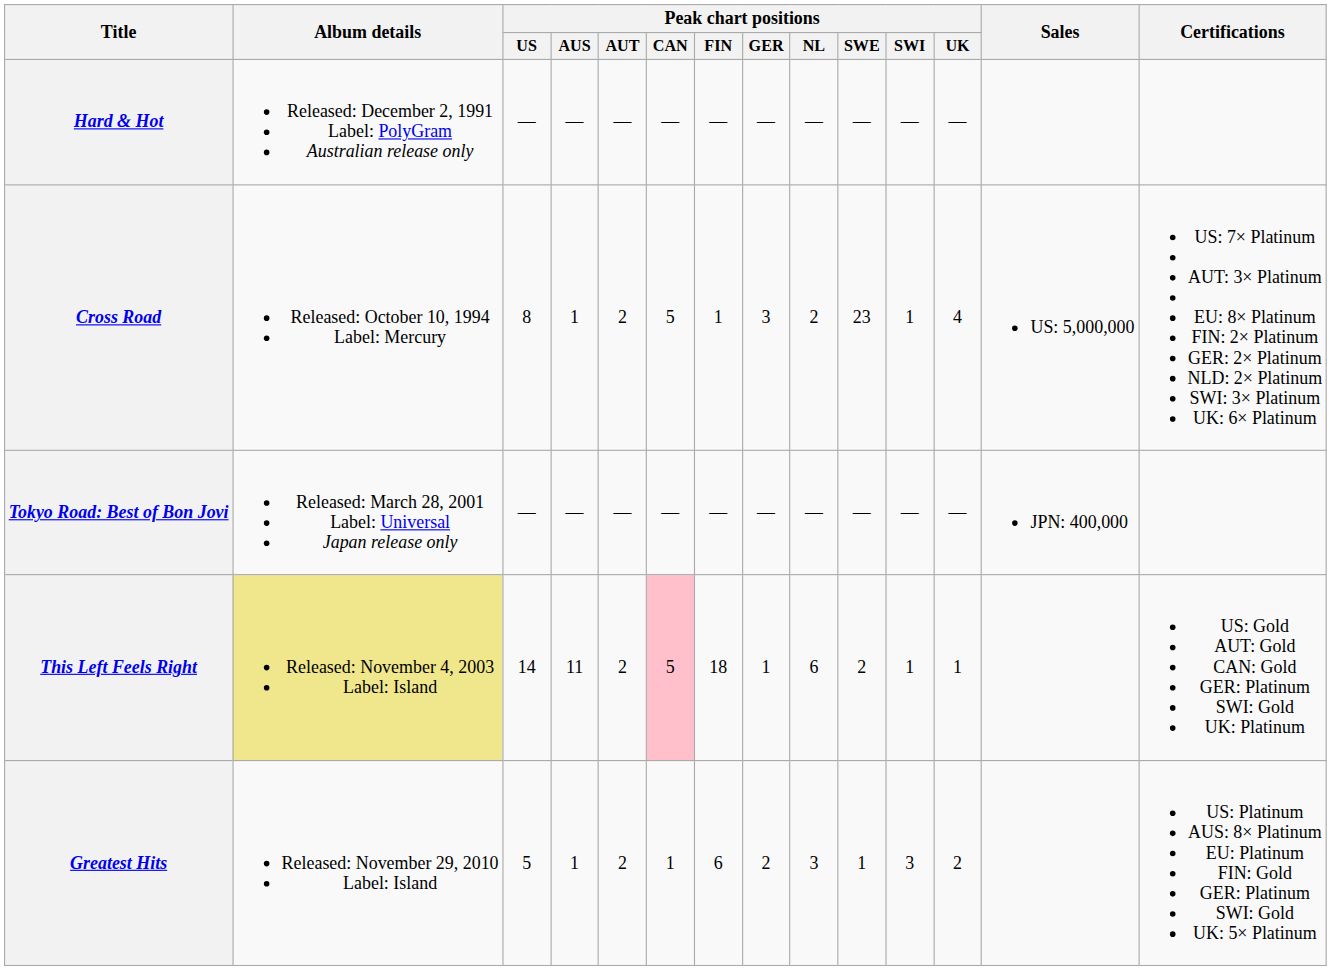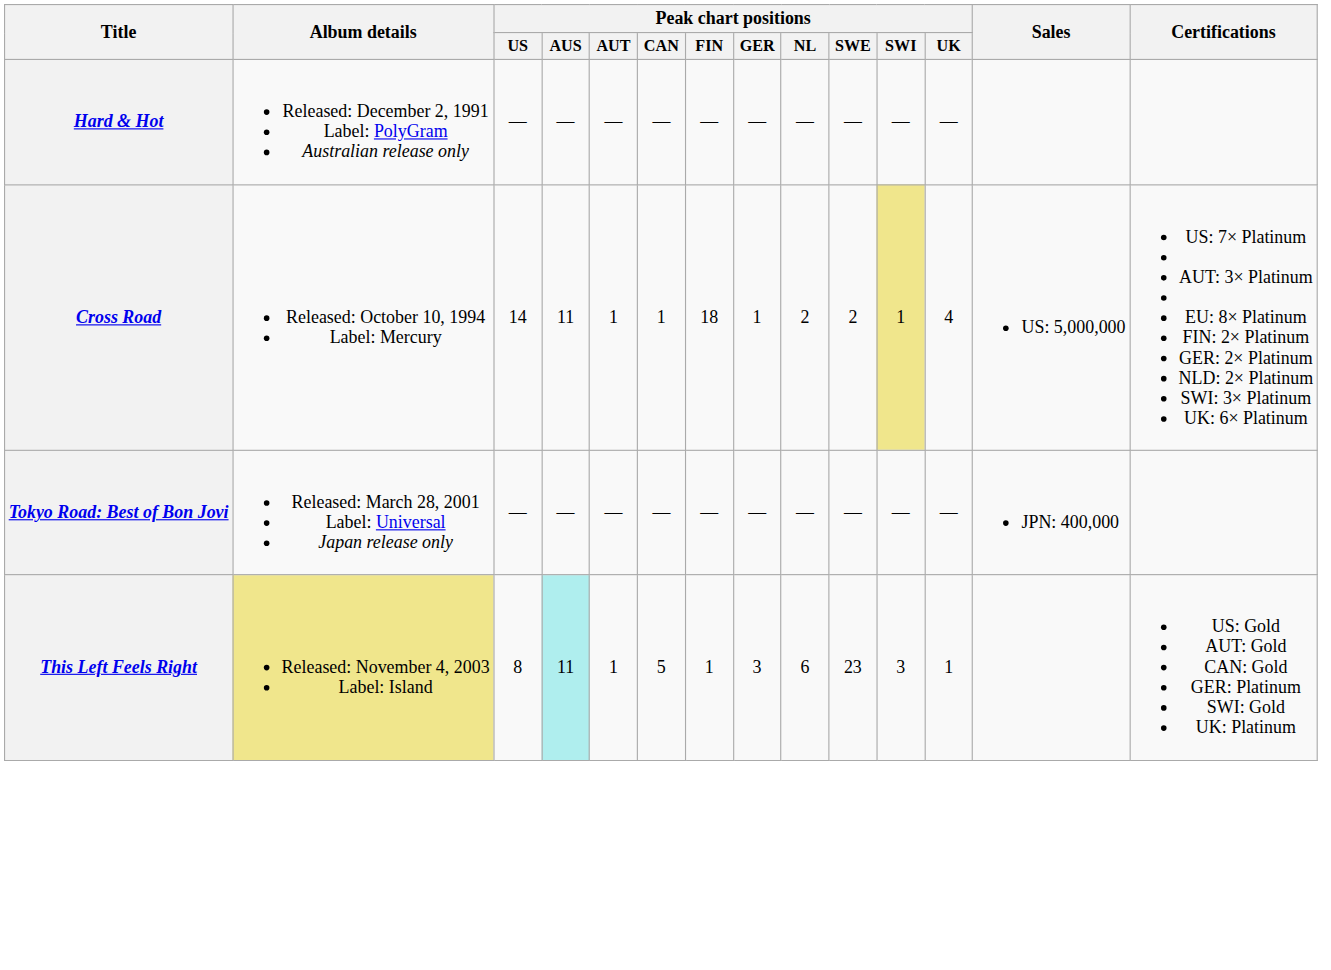Cross Road | Peak chart positions / US: 8 -> 14
Cross Road | Peak chart positions / AUS: 1 -> 11
Cross Road | Peak chart positions / AUT: 2 -> 1
Cross Road | Peak chart positions / CAN: 5 -> 1
Cross Road | Peak chart positions / FIN: 1 -> 18
Cross Road | Peak chart positions / GER: 3 -> 1
Cross Road | Peak chart positions / SWE: 23 -> 2
Cross Road | Peak chart positions / SWI: no background -> khaki background
This Left Feels Right | Peak chart positions / US: 14 -> 8
This Left Feels Right | Peak chart positions / AUS: no background -> paleturquoise background
This Left Feels Right | Peak chart positions / AUT: 2 -> 1
This Left Feels Right | Peak chart positions / CAN: pink background -> no background
This Left Feels Right | Peak chart positions / FIN: 18 -> 1
This Left Feels Right | Peak chart positions / GER: 1 -> 3
This Left Feels Right | Peak chart positions / SWE: 2 -> 23
This Left Feels Right | Peak chart positions / SWI: 1 -> 3
- row: Greatest Hits | Released: November 29, 2010 Label: Island | 5 | 1 | 2 | 1 | 6 | 2 | 3 | 1 | 3 | 2 | US: Platinum AUS: 8× Platinum EU: Platinum FIN: Gold GER: Platinum SWI: Gold UK: 5× Platinum
